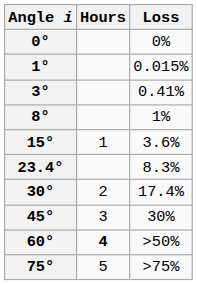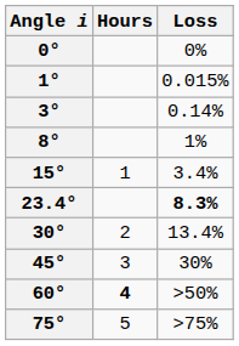3° | Loss: 0.41% -> 0.14%
15° | Loss: 3.6% -> 3.4%
23.4° | Loss: normal -> bold
30° | Loss: 17.4% -> 13.4%
